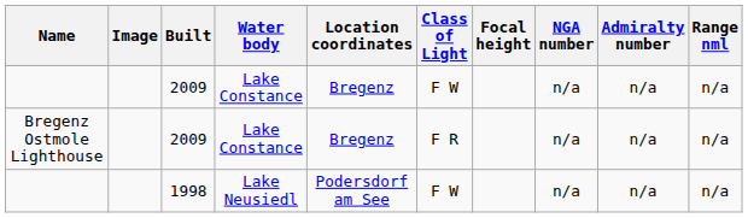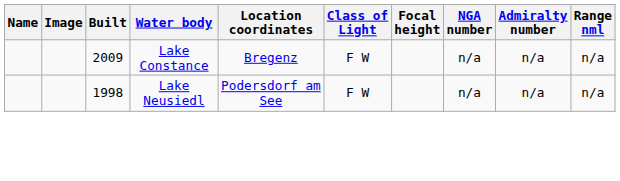- row: Bregenz Ostmole Lighthouse | 2009 | Lake Constance | Bregenz | F R | n/a | n/a | n/a
